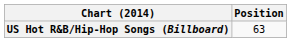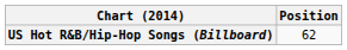US Hot R&B/Hip-Hop Songs (Billboard) | Position: 63 -> 62
